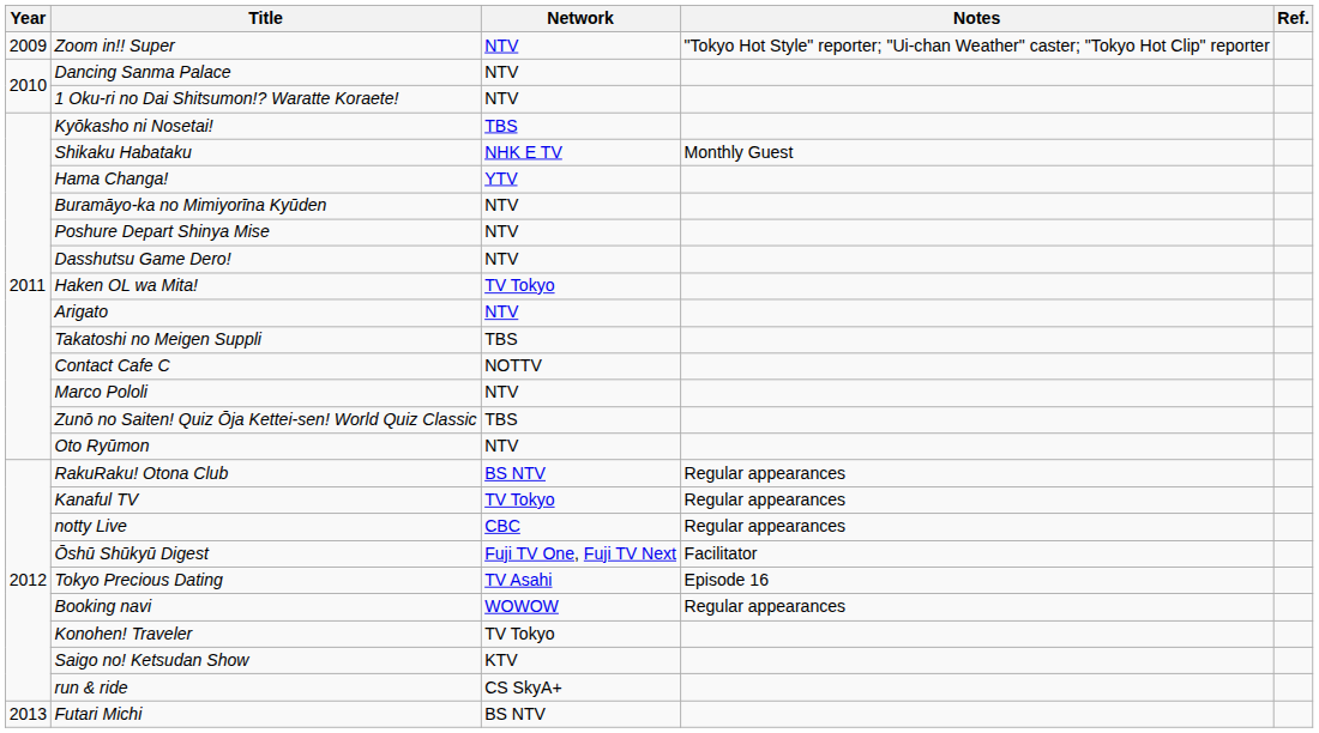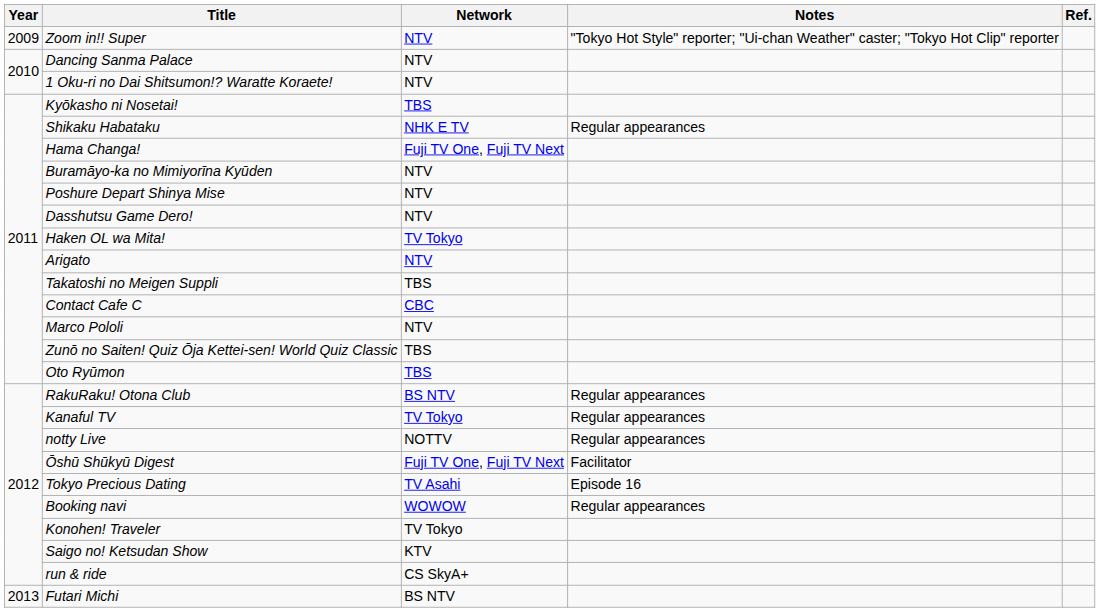Shikaku Habataku | Notes: Monthly Guest -> Regular appearances
Hama Changa! | Network: YTV -> Fuji TV One, Fuji TV Next
Contact Cafe C | Network: NOTTV -> CBC
Oto Ryūmon | Network: NTV -> TBS
notty Live | Network: CBC -> NOTTV
